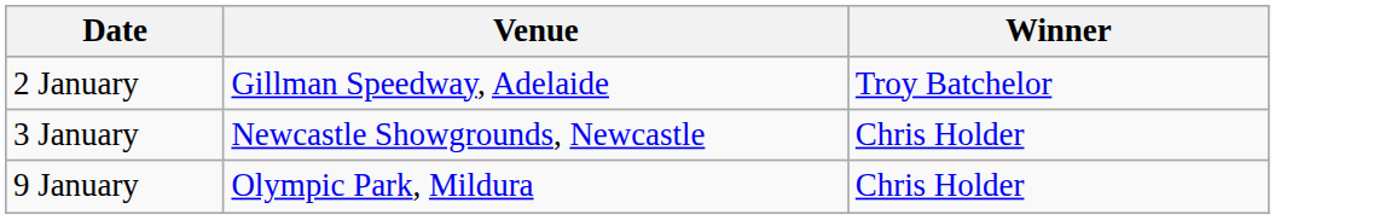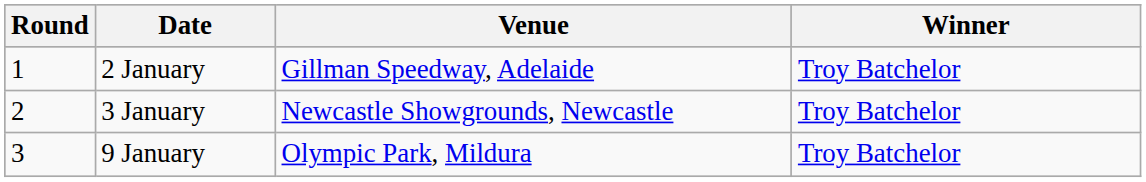+ column: Round | 1 | 2 | 3
3 January | Winner: Chris Holder -> Troy Batchelor
9 January | Winner: Chris Holder -> Troy Batchelor
